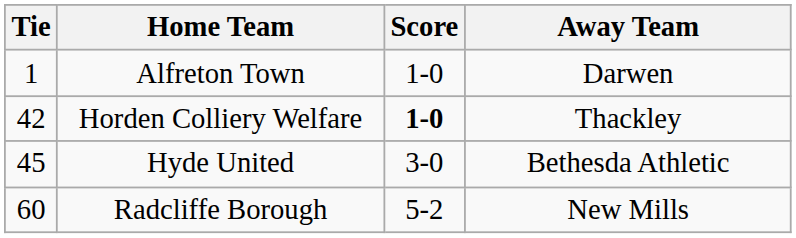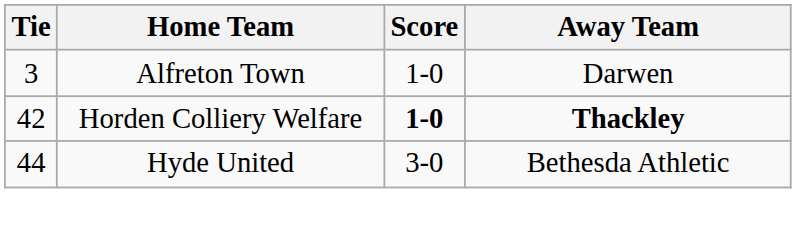Alfreton Town | Tie: 1 -> 3
Horden Colliery Welfare | Away Team: normal -> bold
Hyde United | Tie: 45 -> 44
- row: 60 | Radcliffe Borough | 5-2 | New Mills
